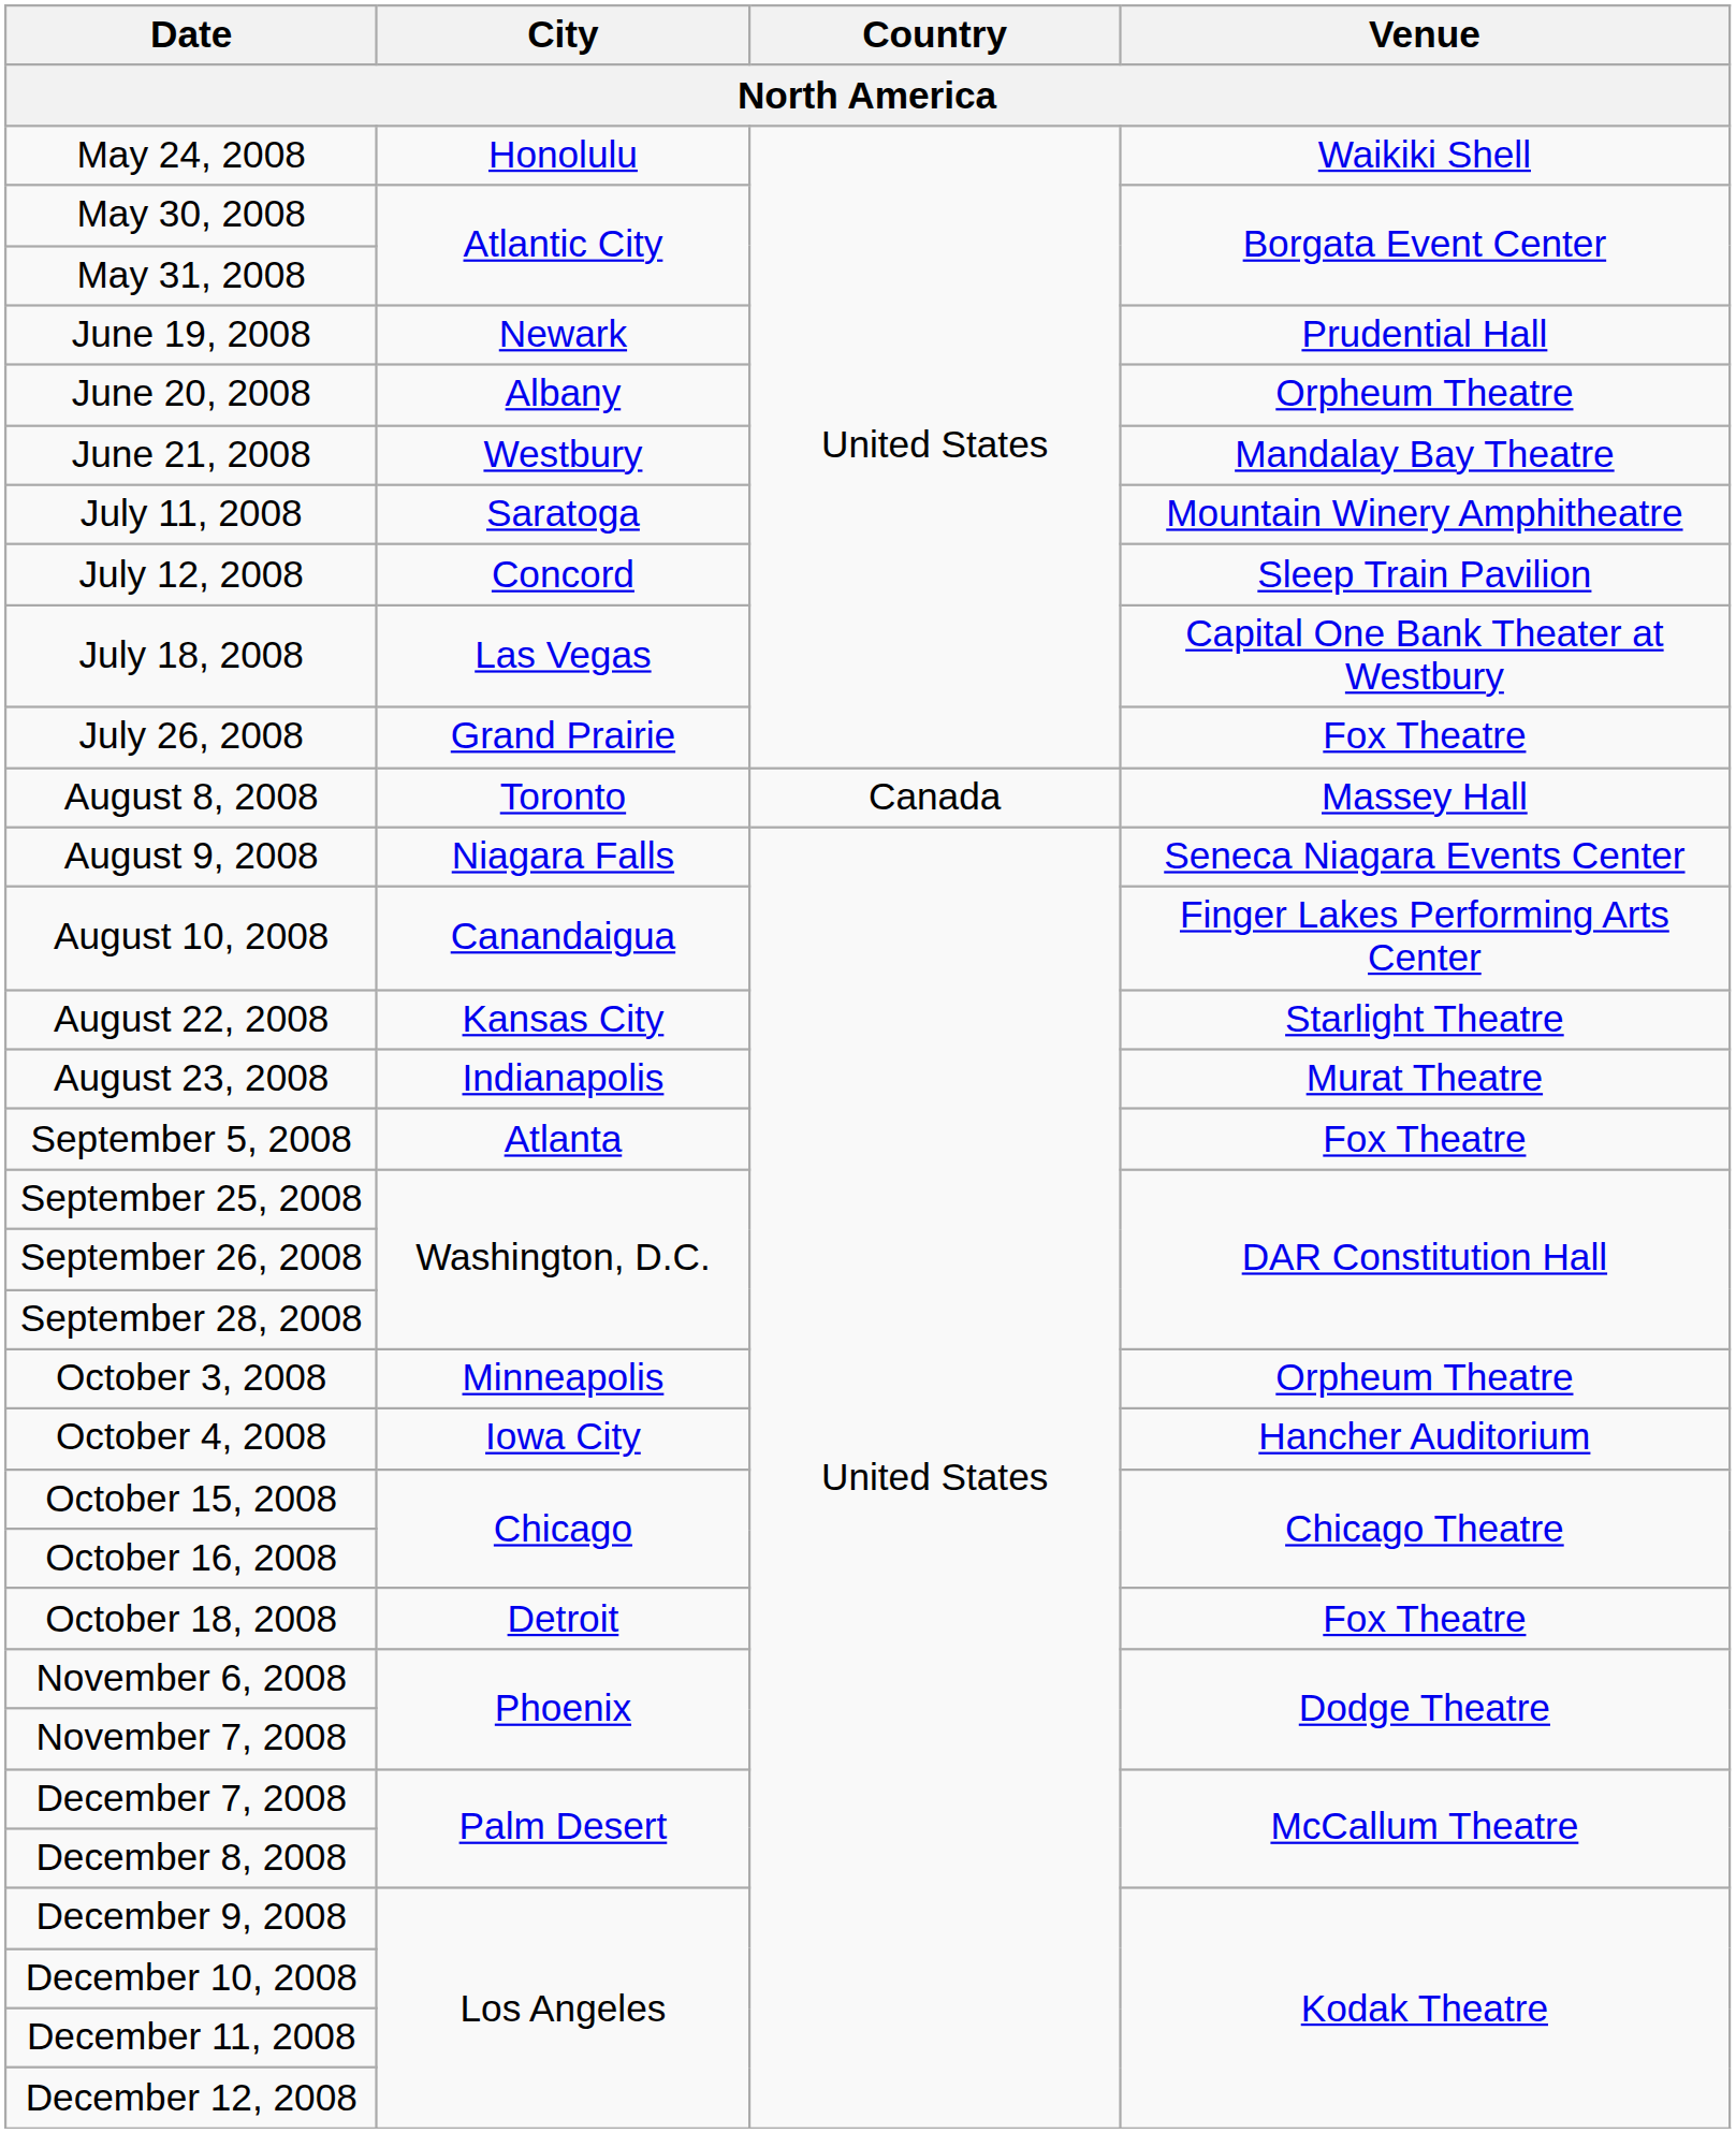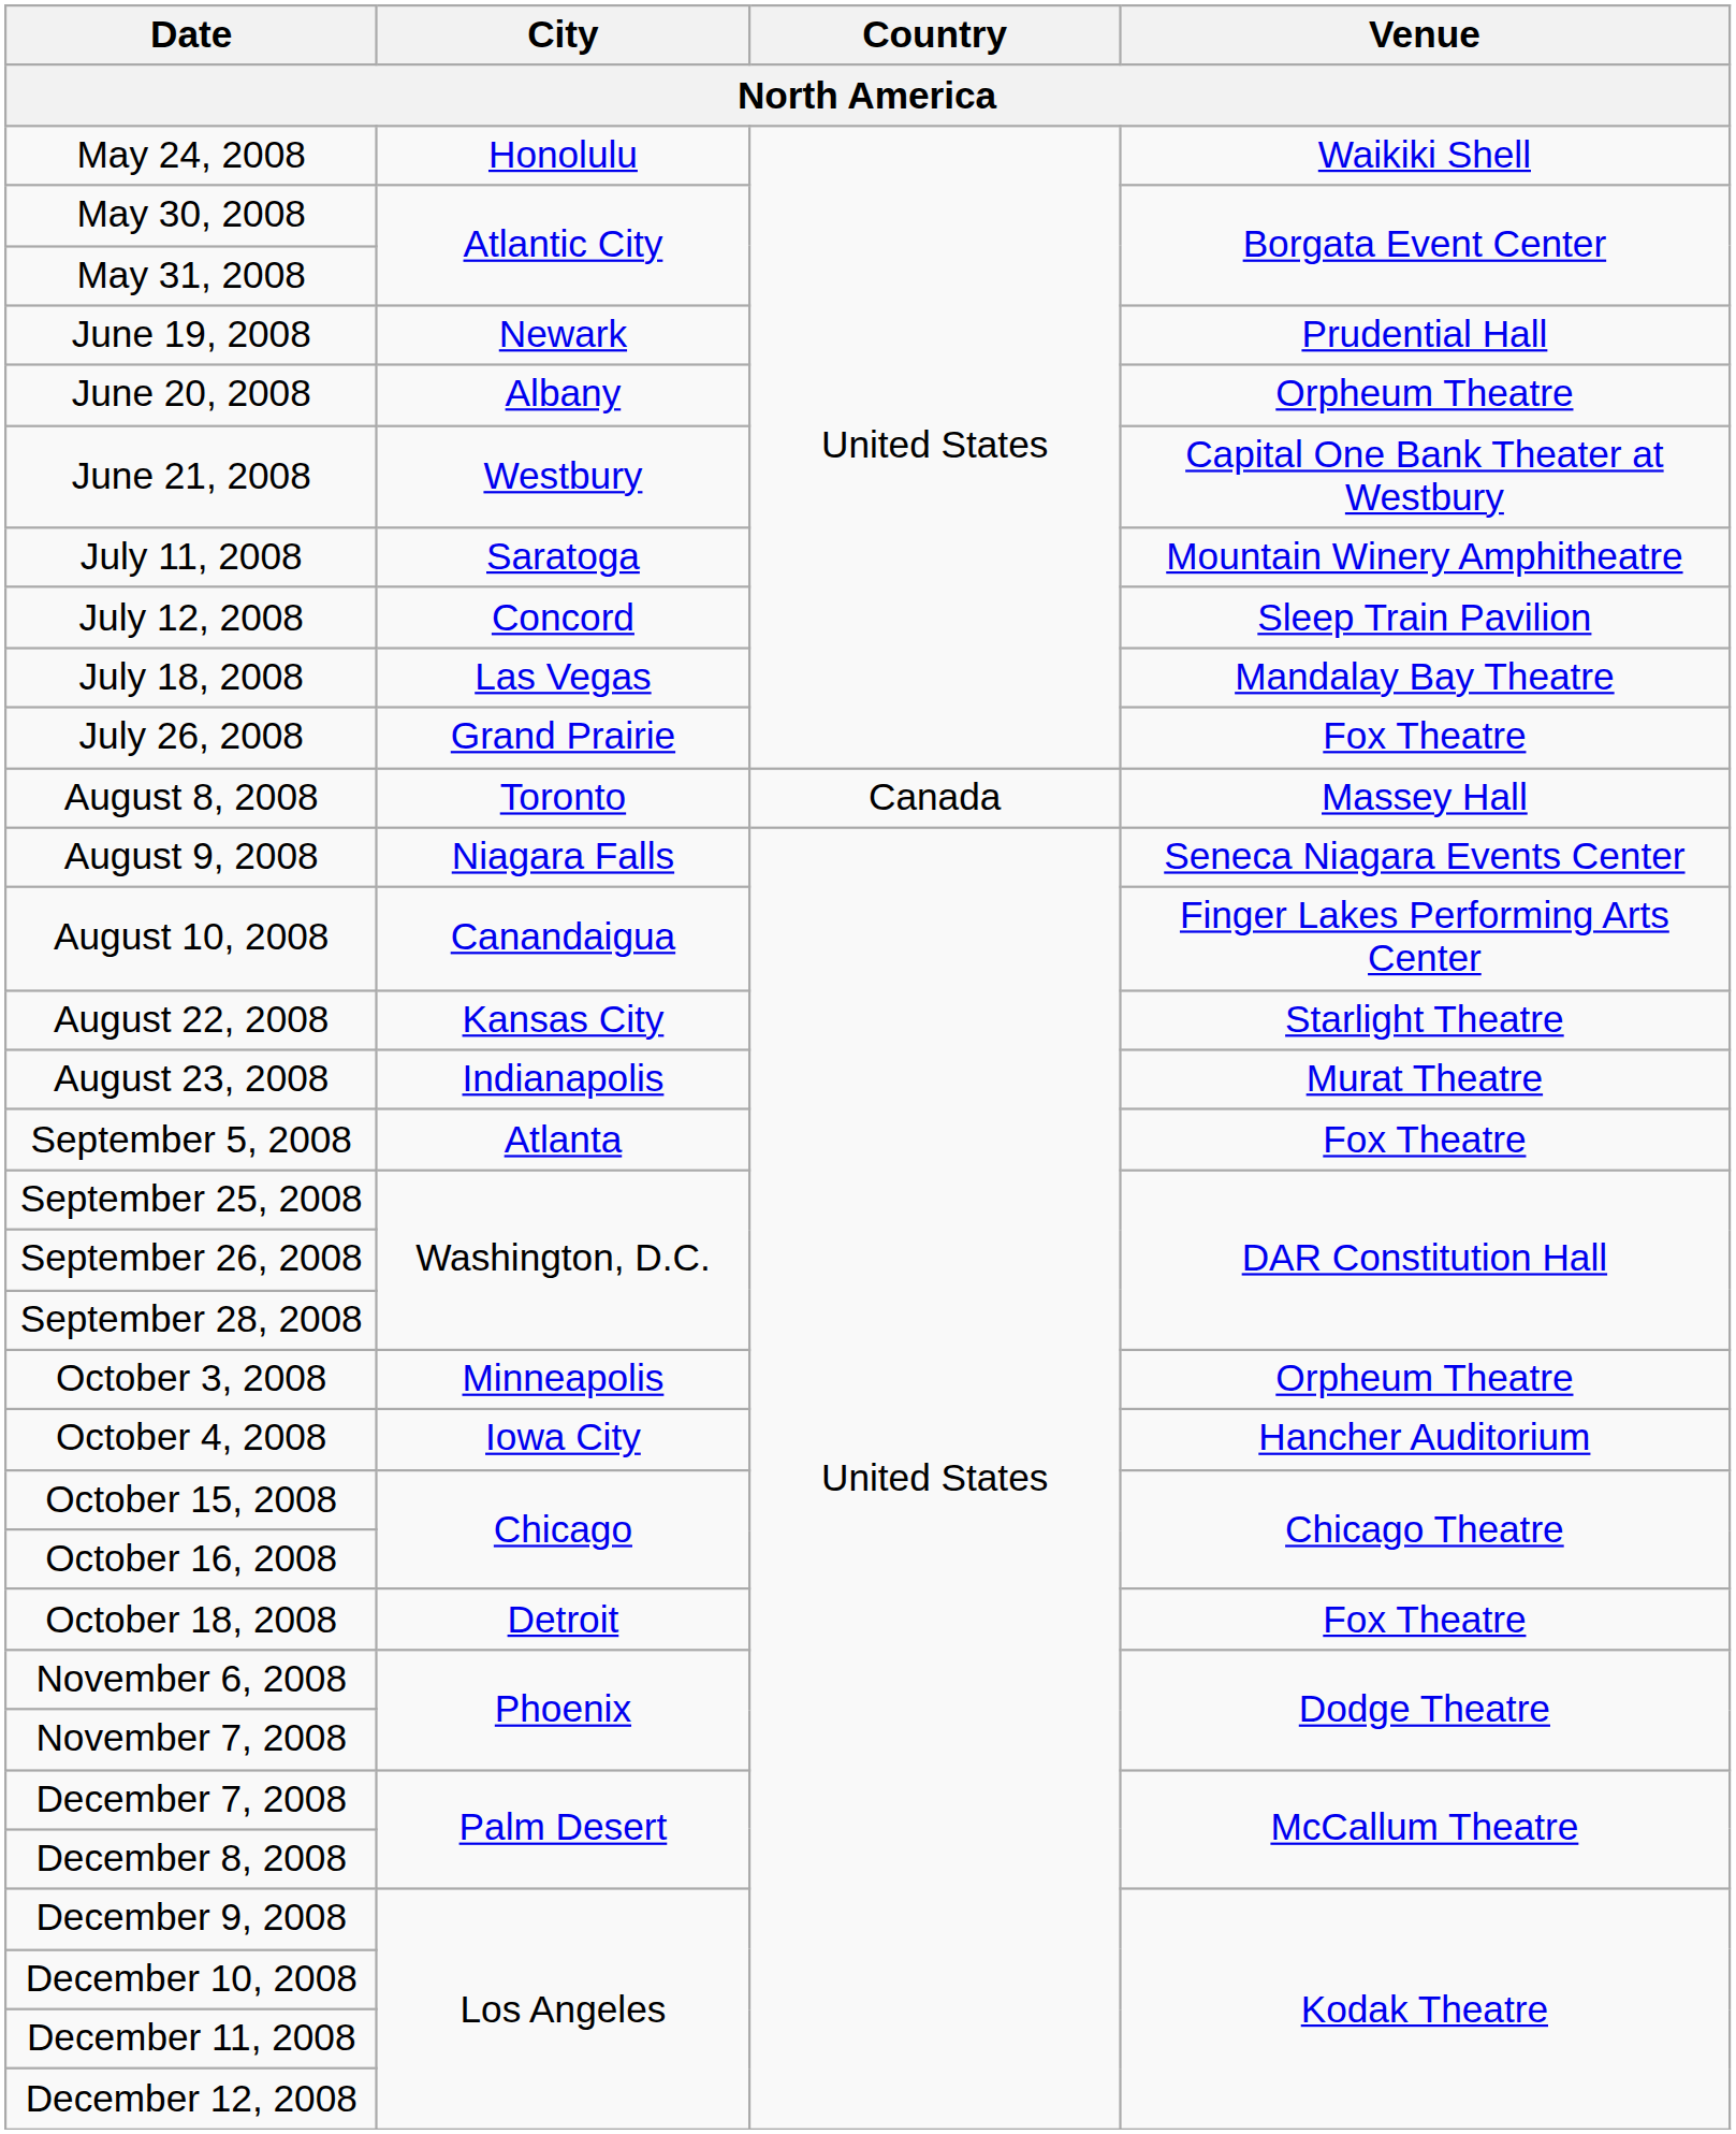June 21, 2008 | Venue: Mandalay Bay Theatre -> Capital One Bank Theater at Westbury
July 18, 2008 | Venue: Capital One Bank Theater at Westbury -> Mandalay Bay Theatre
